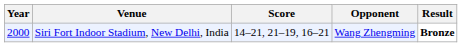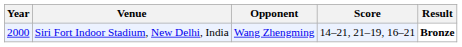columns swapped: Opponent <-> Score
